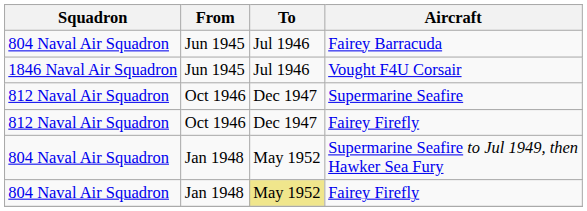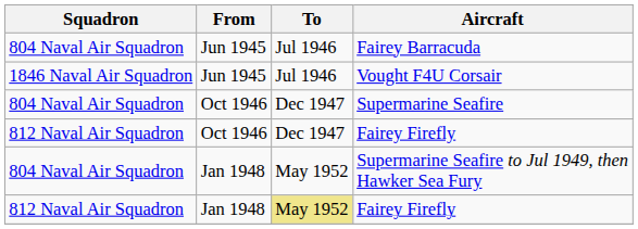Supermarine Seafire | Squadron: 812 Naval Air Squadron -> 804 Naval Air Squadron
Jan 1948 / Fairey Firefly | Squadron: 804 Naval Air Squadron -> 812 Naval Air Squadron
